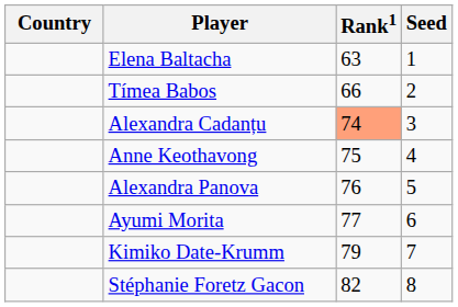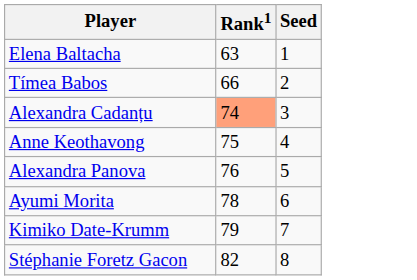- column: Country
Ayumi Morita | Rank1: 77 -> 78
